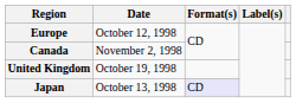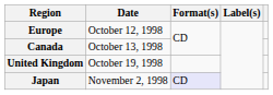Canada | Date: November 2, 1998 -> October 13, 1998
Japan | Date: October 13, 1998 -> November 2, 1998
